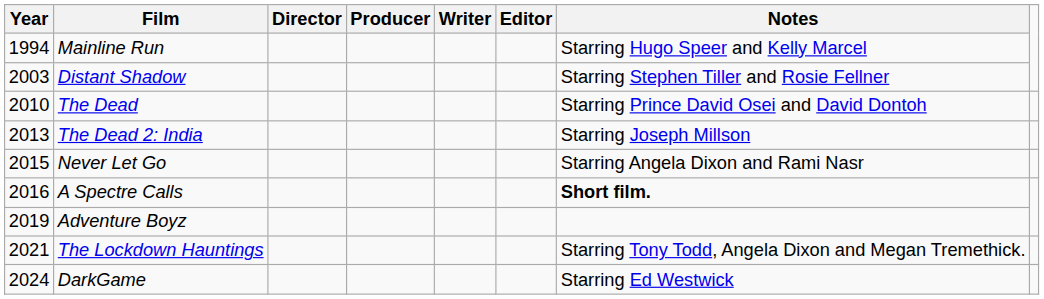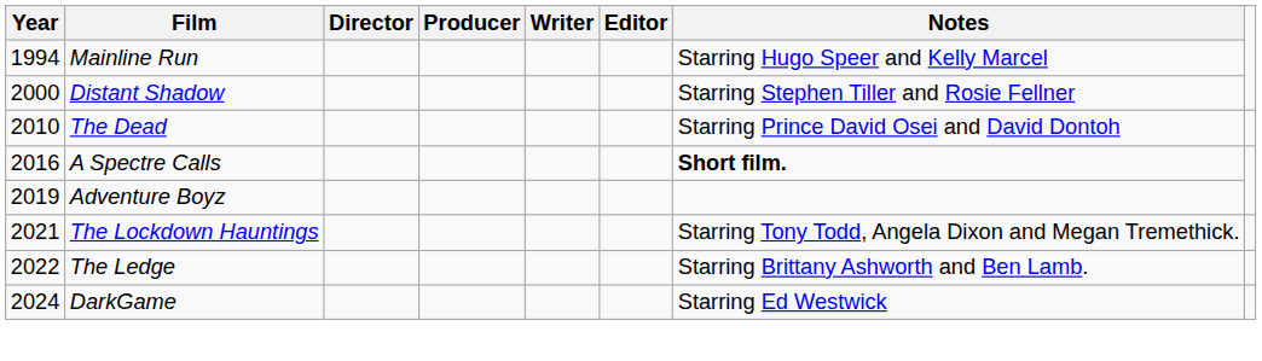Distant Shadow | Year: 2003 -> 2000
- row: 2013 | The Dead 2: India | Starring Joseph Millson
- row: 2015 | Never Let Go | Starring Angela Dixon and Rami Nasr
+ row: 2022 | The Ledge | Starring Brittany Ashworth and Ben Lamb.
